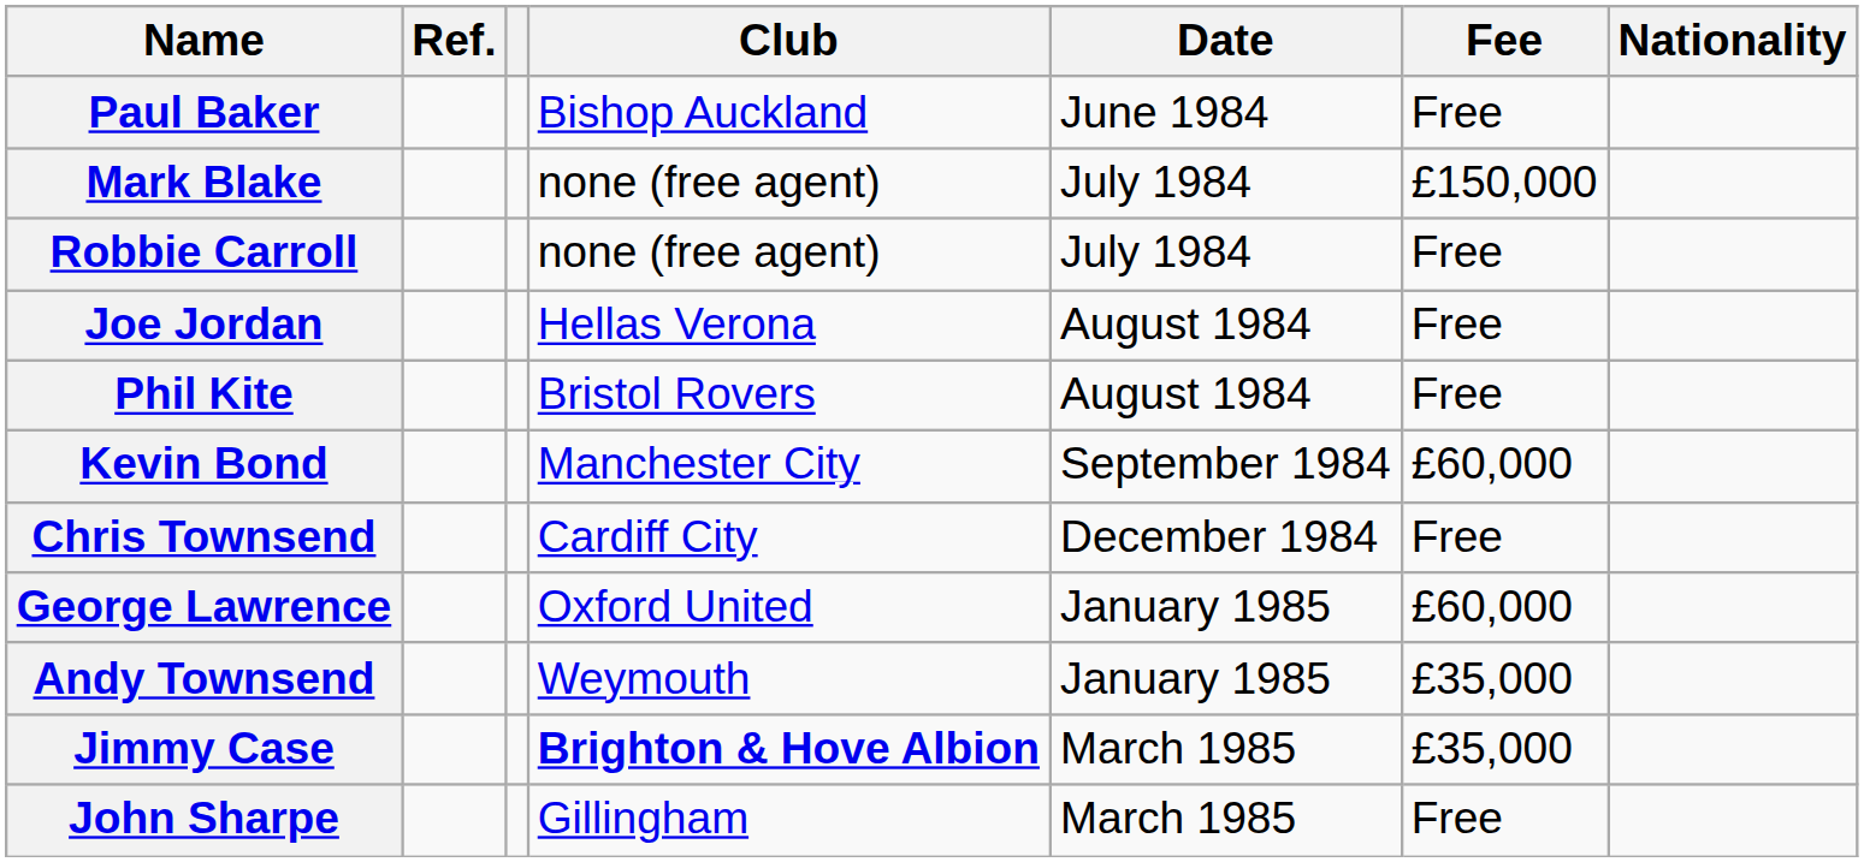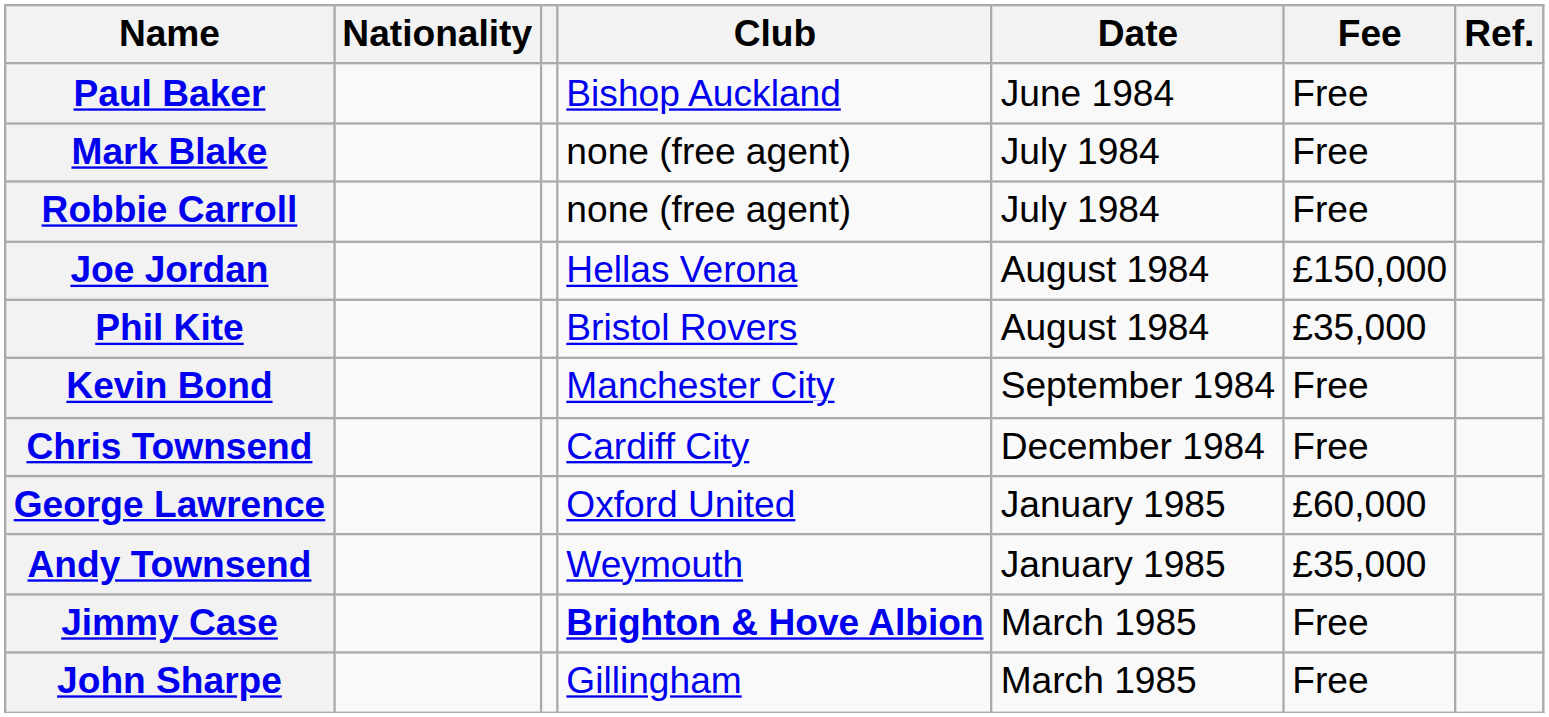columns swapped: Nationality <-> Ref.
Mark Blake | Fee: £150,000 -> Free
Joe Jordan | Fee: Free -> £150,000
Phil Kite | Fee: Free -> £35,000
Kevin Bond | Fee: £60,000 -> Free
Jimmy Case | Fee: £35,000 -> Free
